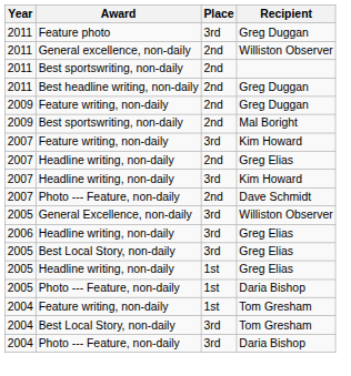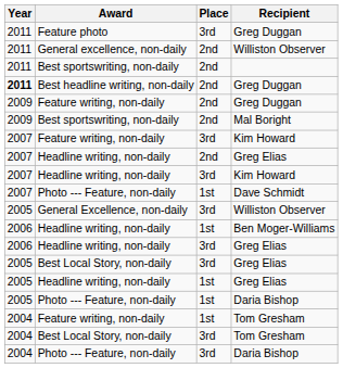Best headline writing, non-daily / Greg Duggan | Year: normal -> bold
Dave Schmidt | Place: 2nd -> 1st
+ row: 2006 | Headline writing, non-daily | 1st | Ben Moger-Williams
